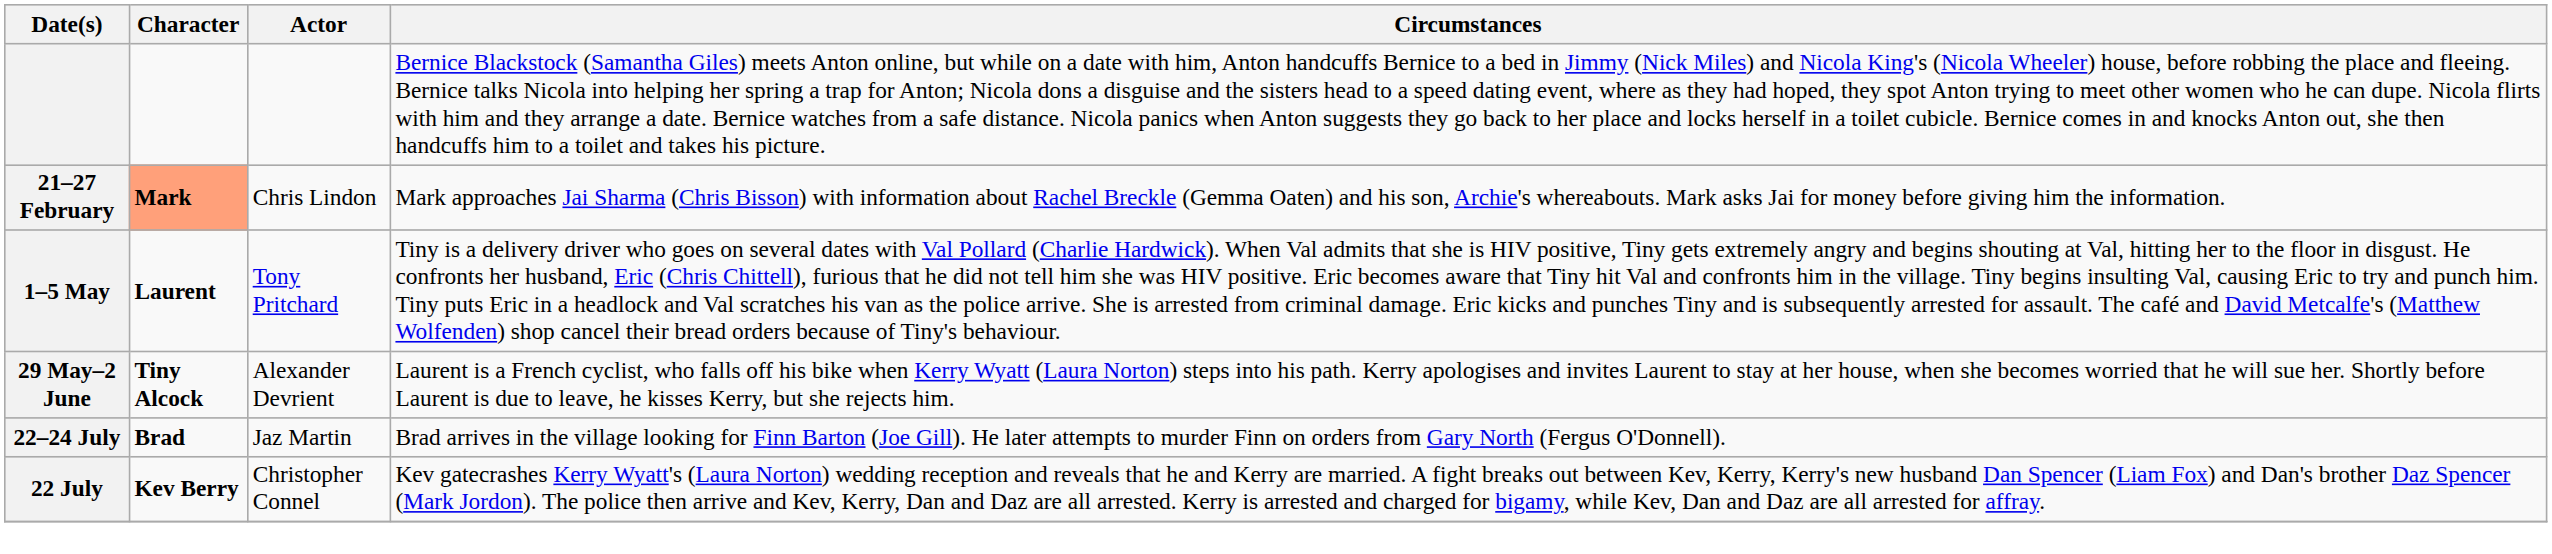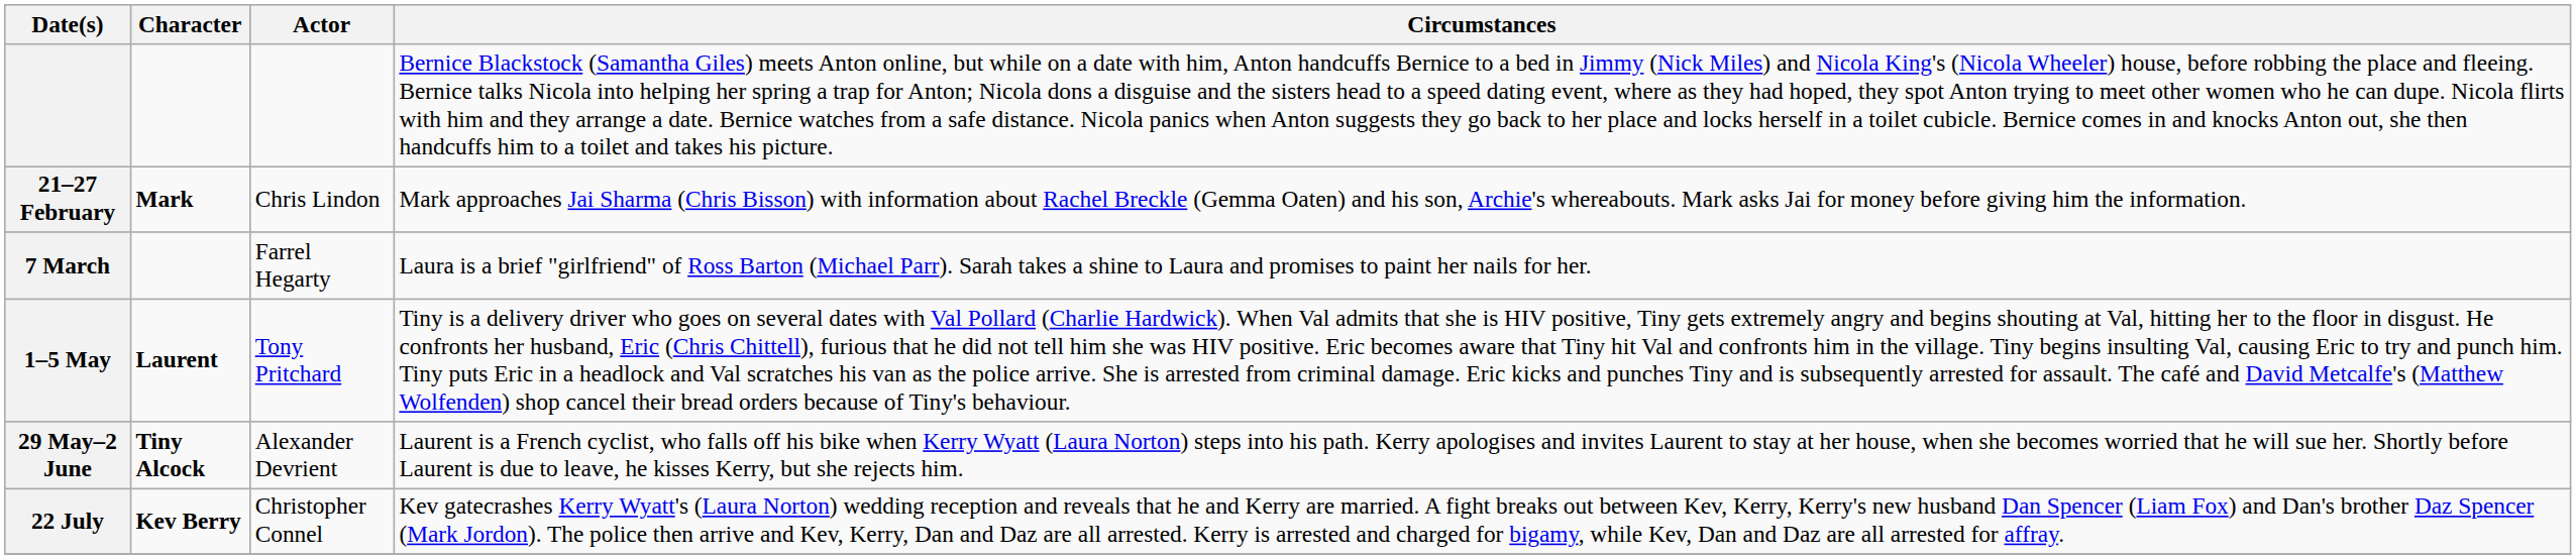21–27 February | Character: lightsalmon background -> no background
+ row: 7 March | Farrel Hegarty | Laura is a brief "girlfriend" of Ross Barton (Michael Parr). Sarah takes a shine to Laura and promises to paint her nails for her.
- row: 22–24 July | Brad | Jaz Martin | Brad arrives in the village looking for Finn Barton (Joe Gill). He later attempts to murder Finn on orders from Gary North (Fergus O'Donnell).
